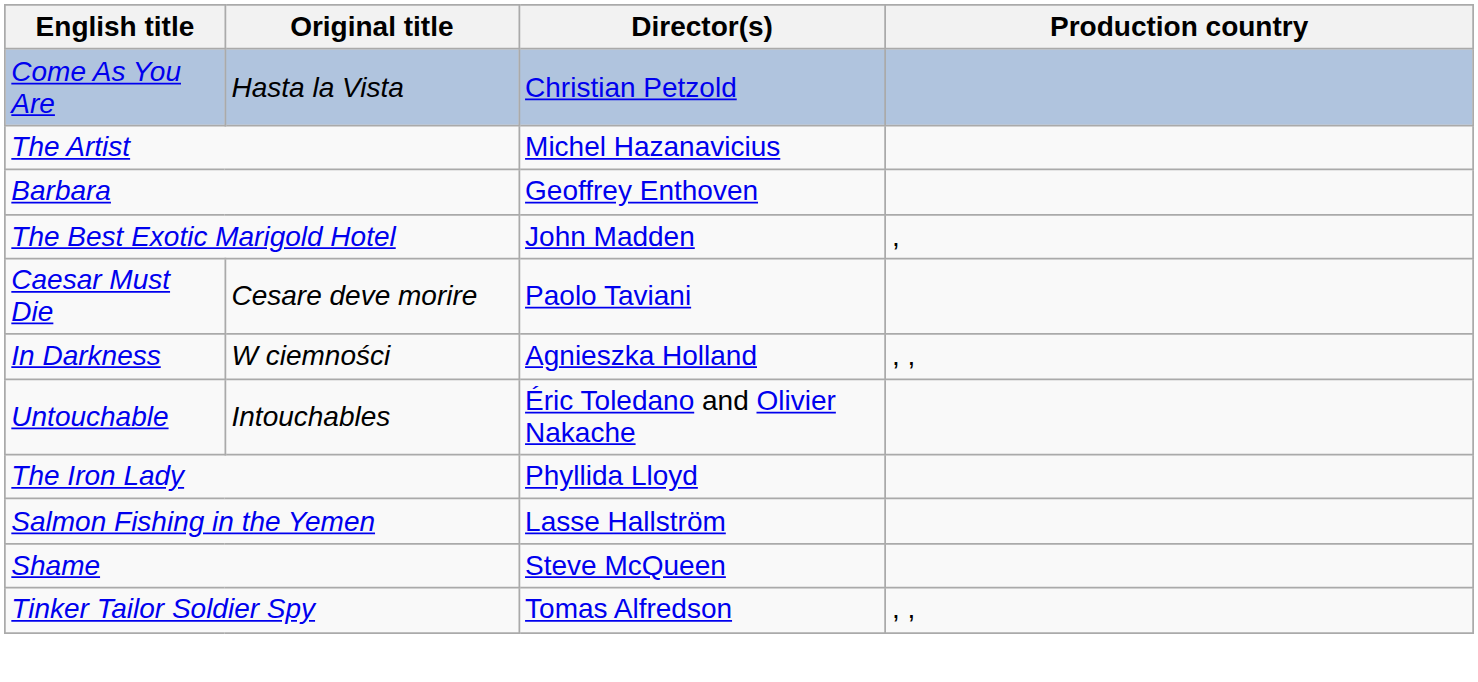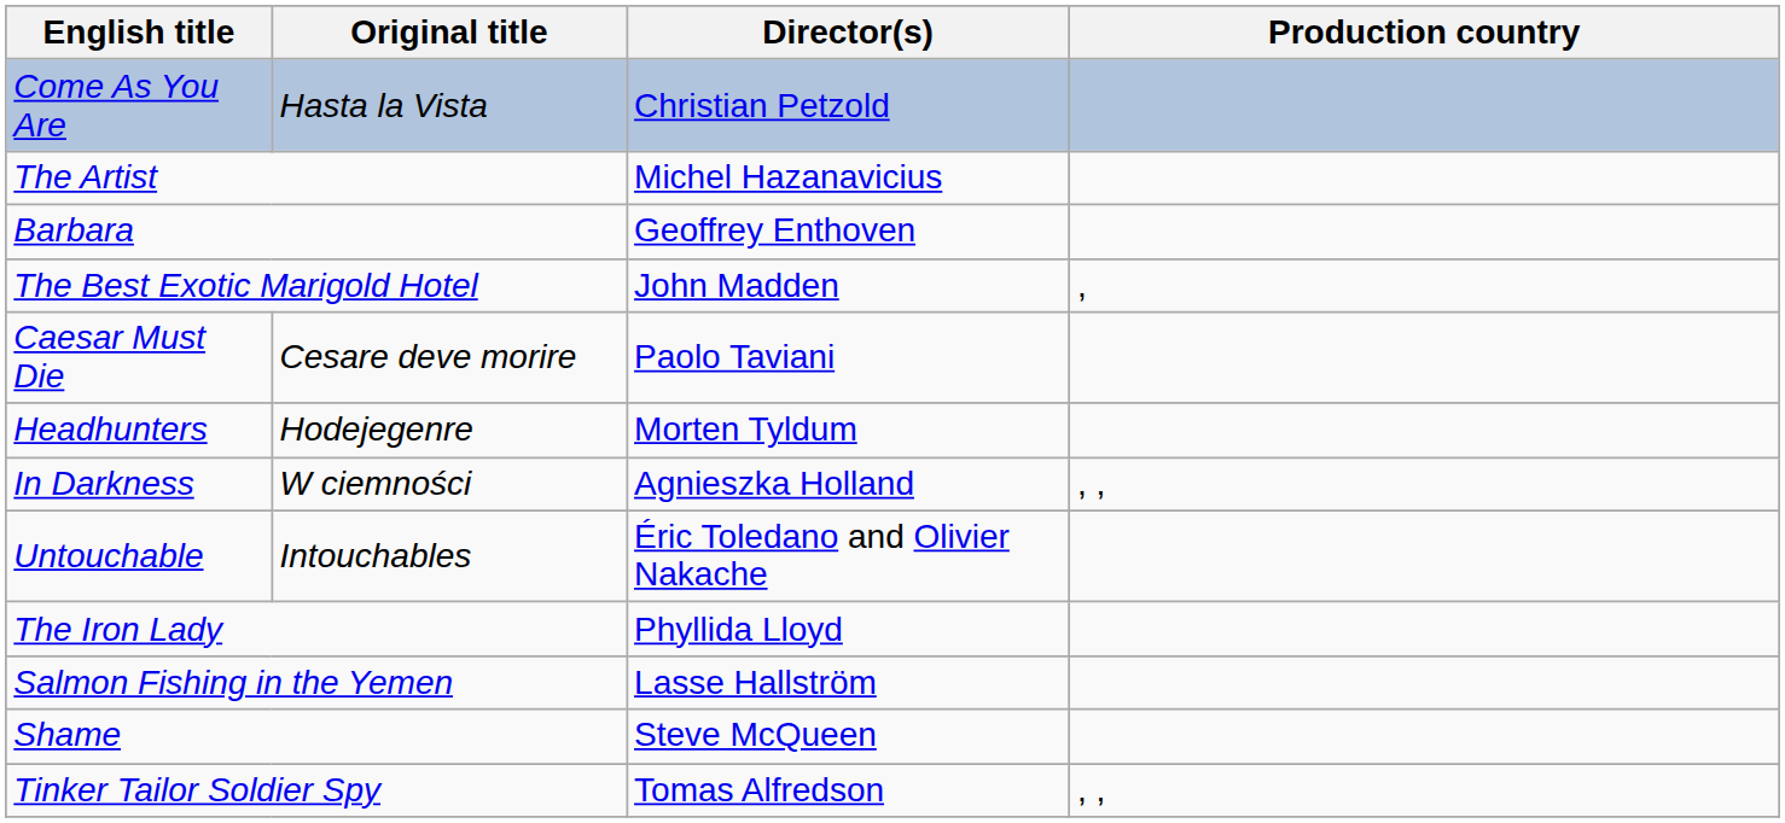+ row: Headhunters | Hodejegenre | Morten Tyldum
